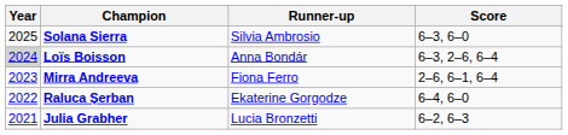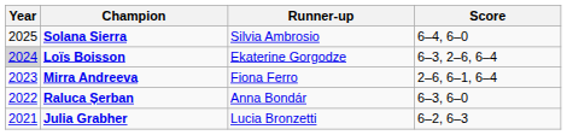Solana Sierra | Score: 6–3, 6–0 -> 6–4, 6–0
Loïs Boisson | Runner-up: Anna Bondár -> Ekaterine Gorgodze
Raluca Șerban | Runner-up: Ekaterine Gorgodze -> Anna Bondár
Raluca Șerban | Score: 6–4, 6–0 -> 6–3, 6–0
